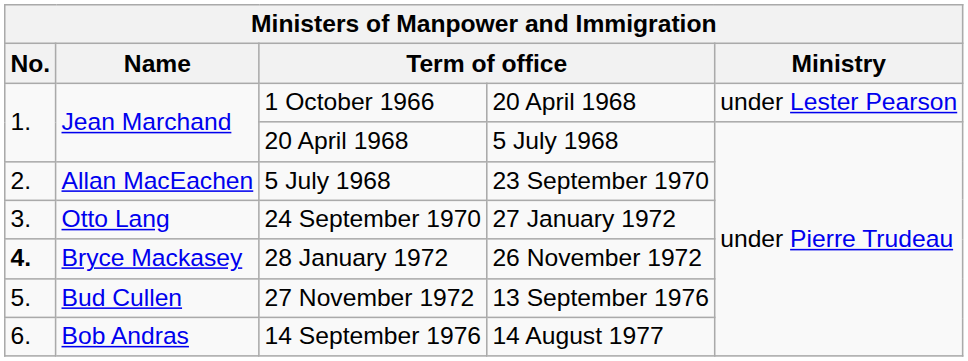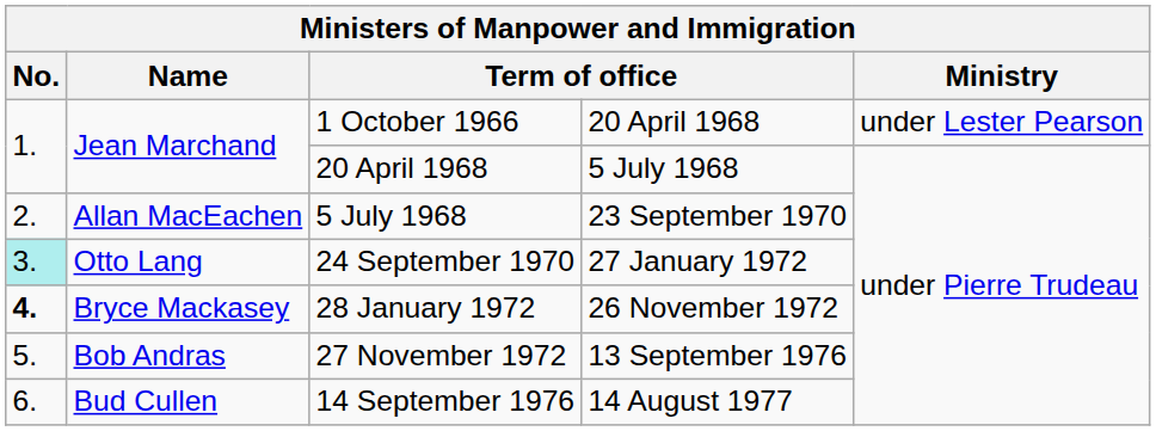24 September 1970 | No.: no background -> paleturquoise background
27 November 1972 | Name: Bud Cullen -> Bob Andras
14 September 1976 | Name: Bob Andras -> Bud Cullen
